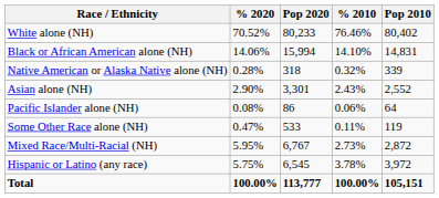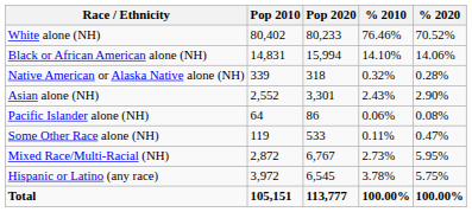columns swapped: Pop 2010 <-> % 2020
